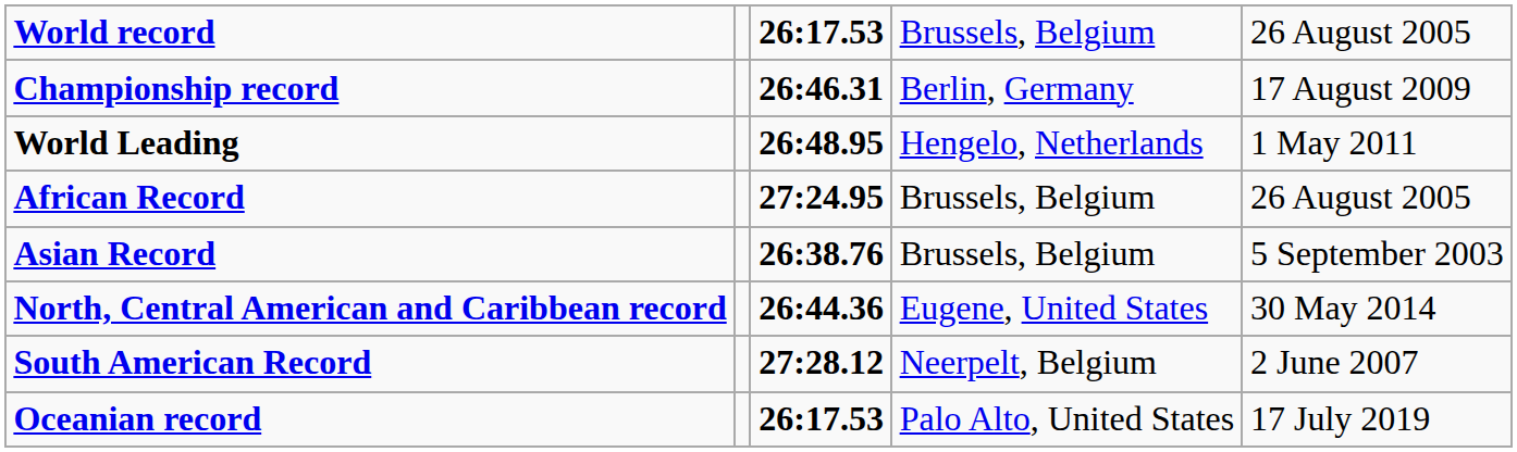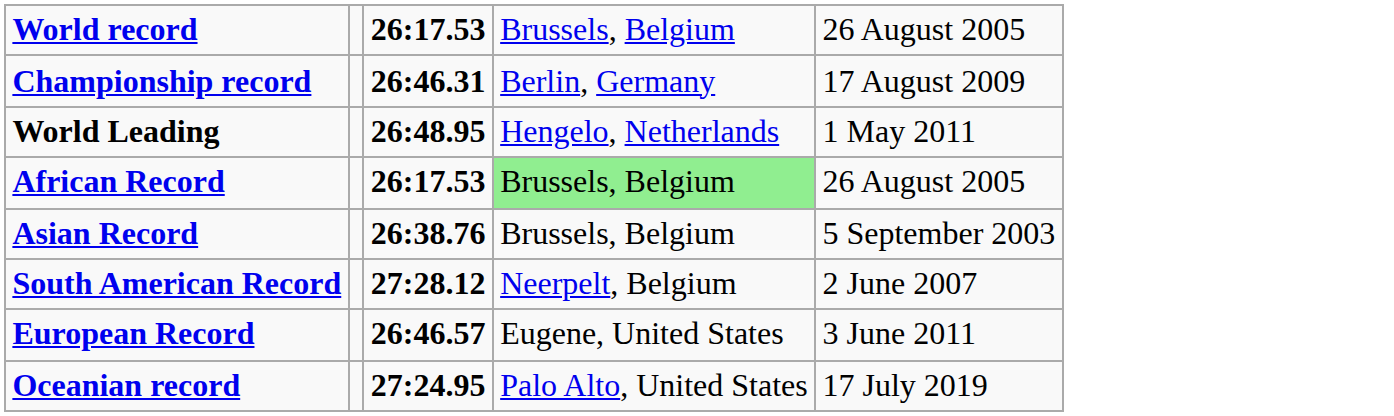African Record | column 3: 27:24.95 -> 26:17.53
African Record | column 4: no background -> lightgreen background
- row: North, Central American and Caribbean record | 26:44.36 | Eugene, United States | 30 May 2014
+ row: European Record | 26:46.57 | Eugene, United States | 3 June 2011
Oceanian record | column 3: 26:17.53 -> 27:24.95
